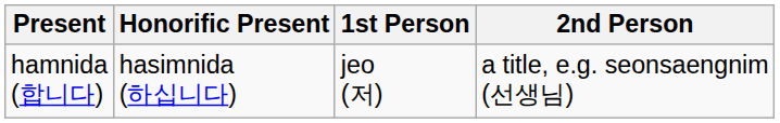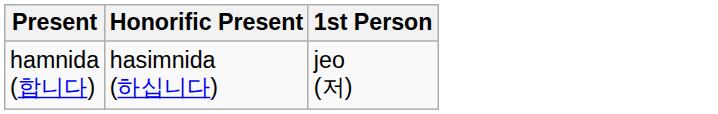- column: 2nd Person | a title, e.g. seonsaengnim (선생님)
